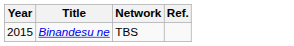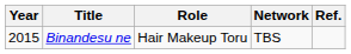+ column: Role | Hair Makeup Toru
